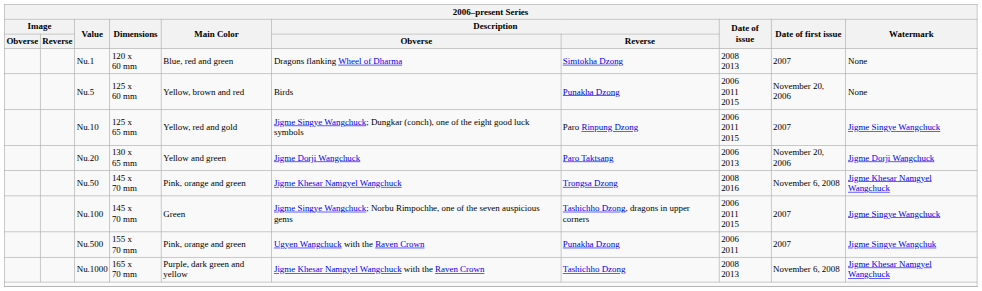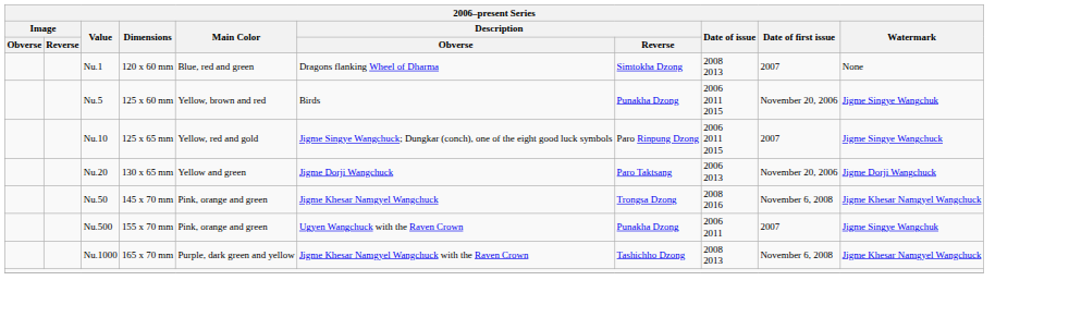Nu.5 | Watermark: None -> Jigme Singye Wangchuk
- row: Nu.100 | 145 x 70 mm | Green | Jigme Singye Wangchuck; Norbu Rimpochhe, one of the seven auspicious gems | Tashichho Dzong, dragons in upper corners | 2006 2011 2015 | 2007 | Jigme Singye Wangchuck
